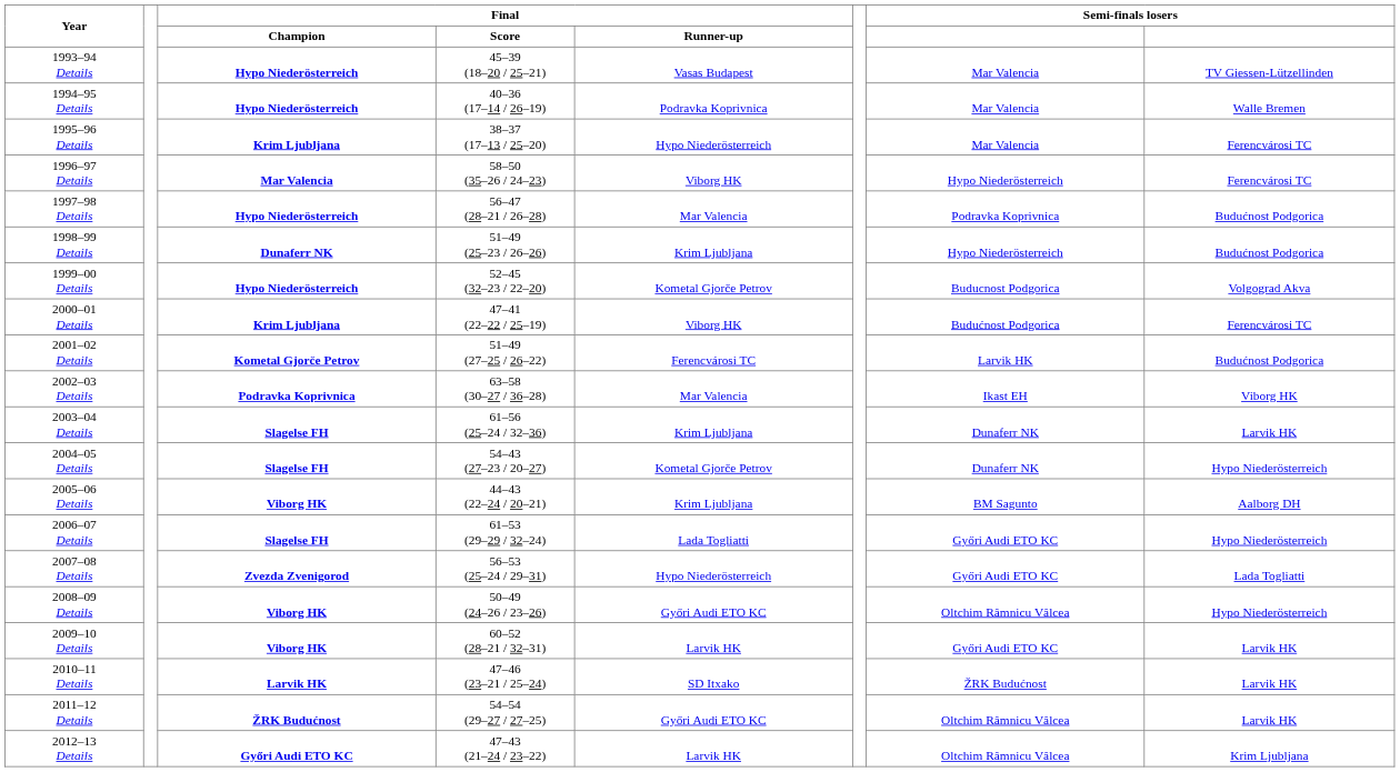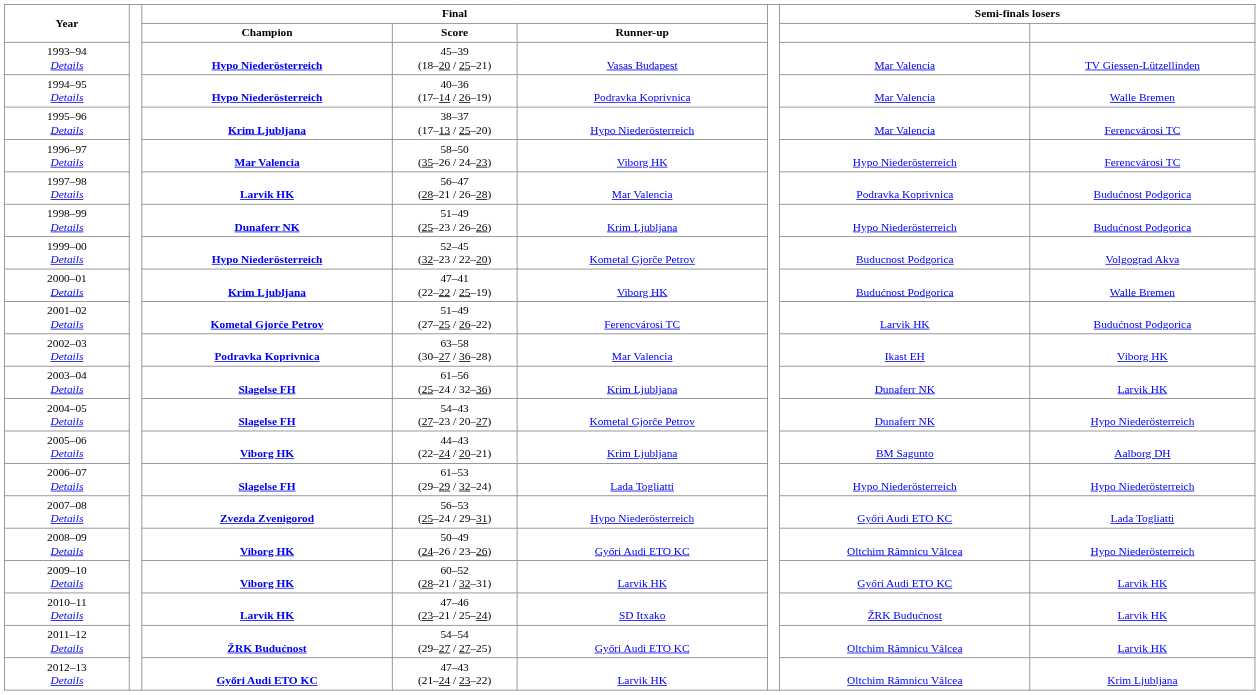1997–98 Details | Final / Champion: Hypo Niederösterreich -> Larvik HK
2000–01 Details | column 8: Ferencvárosi TC -> Walle Bremen
2006–07 Details | column 7: Győri Audi ETO KC -> Hypo Niederösterreich
